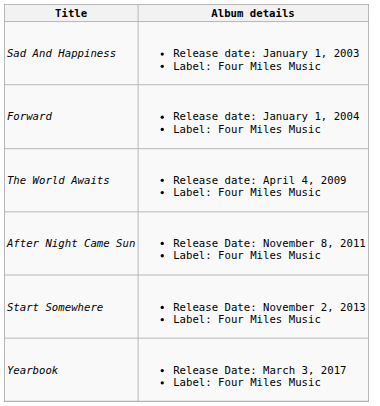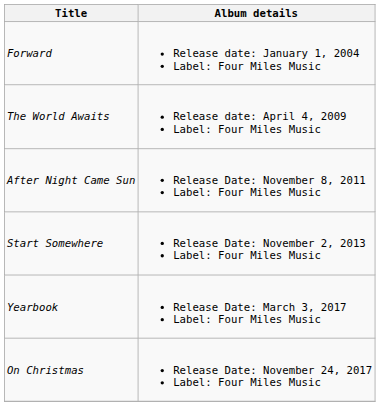- row: Sad And Happiness | Release date: January 1, 2003 Label: Four Miles Music
+ row: On Christmas | Release Date: November 24, 2017 Label: Four Miles Music
